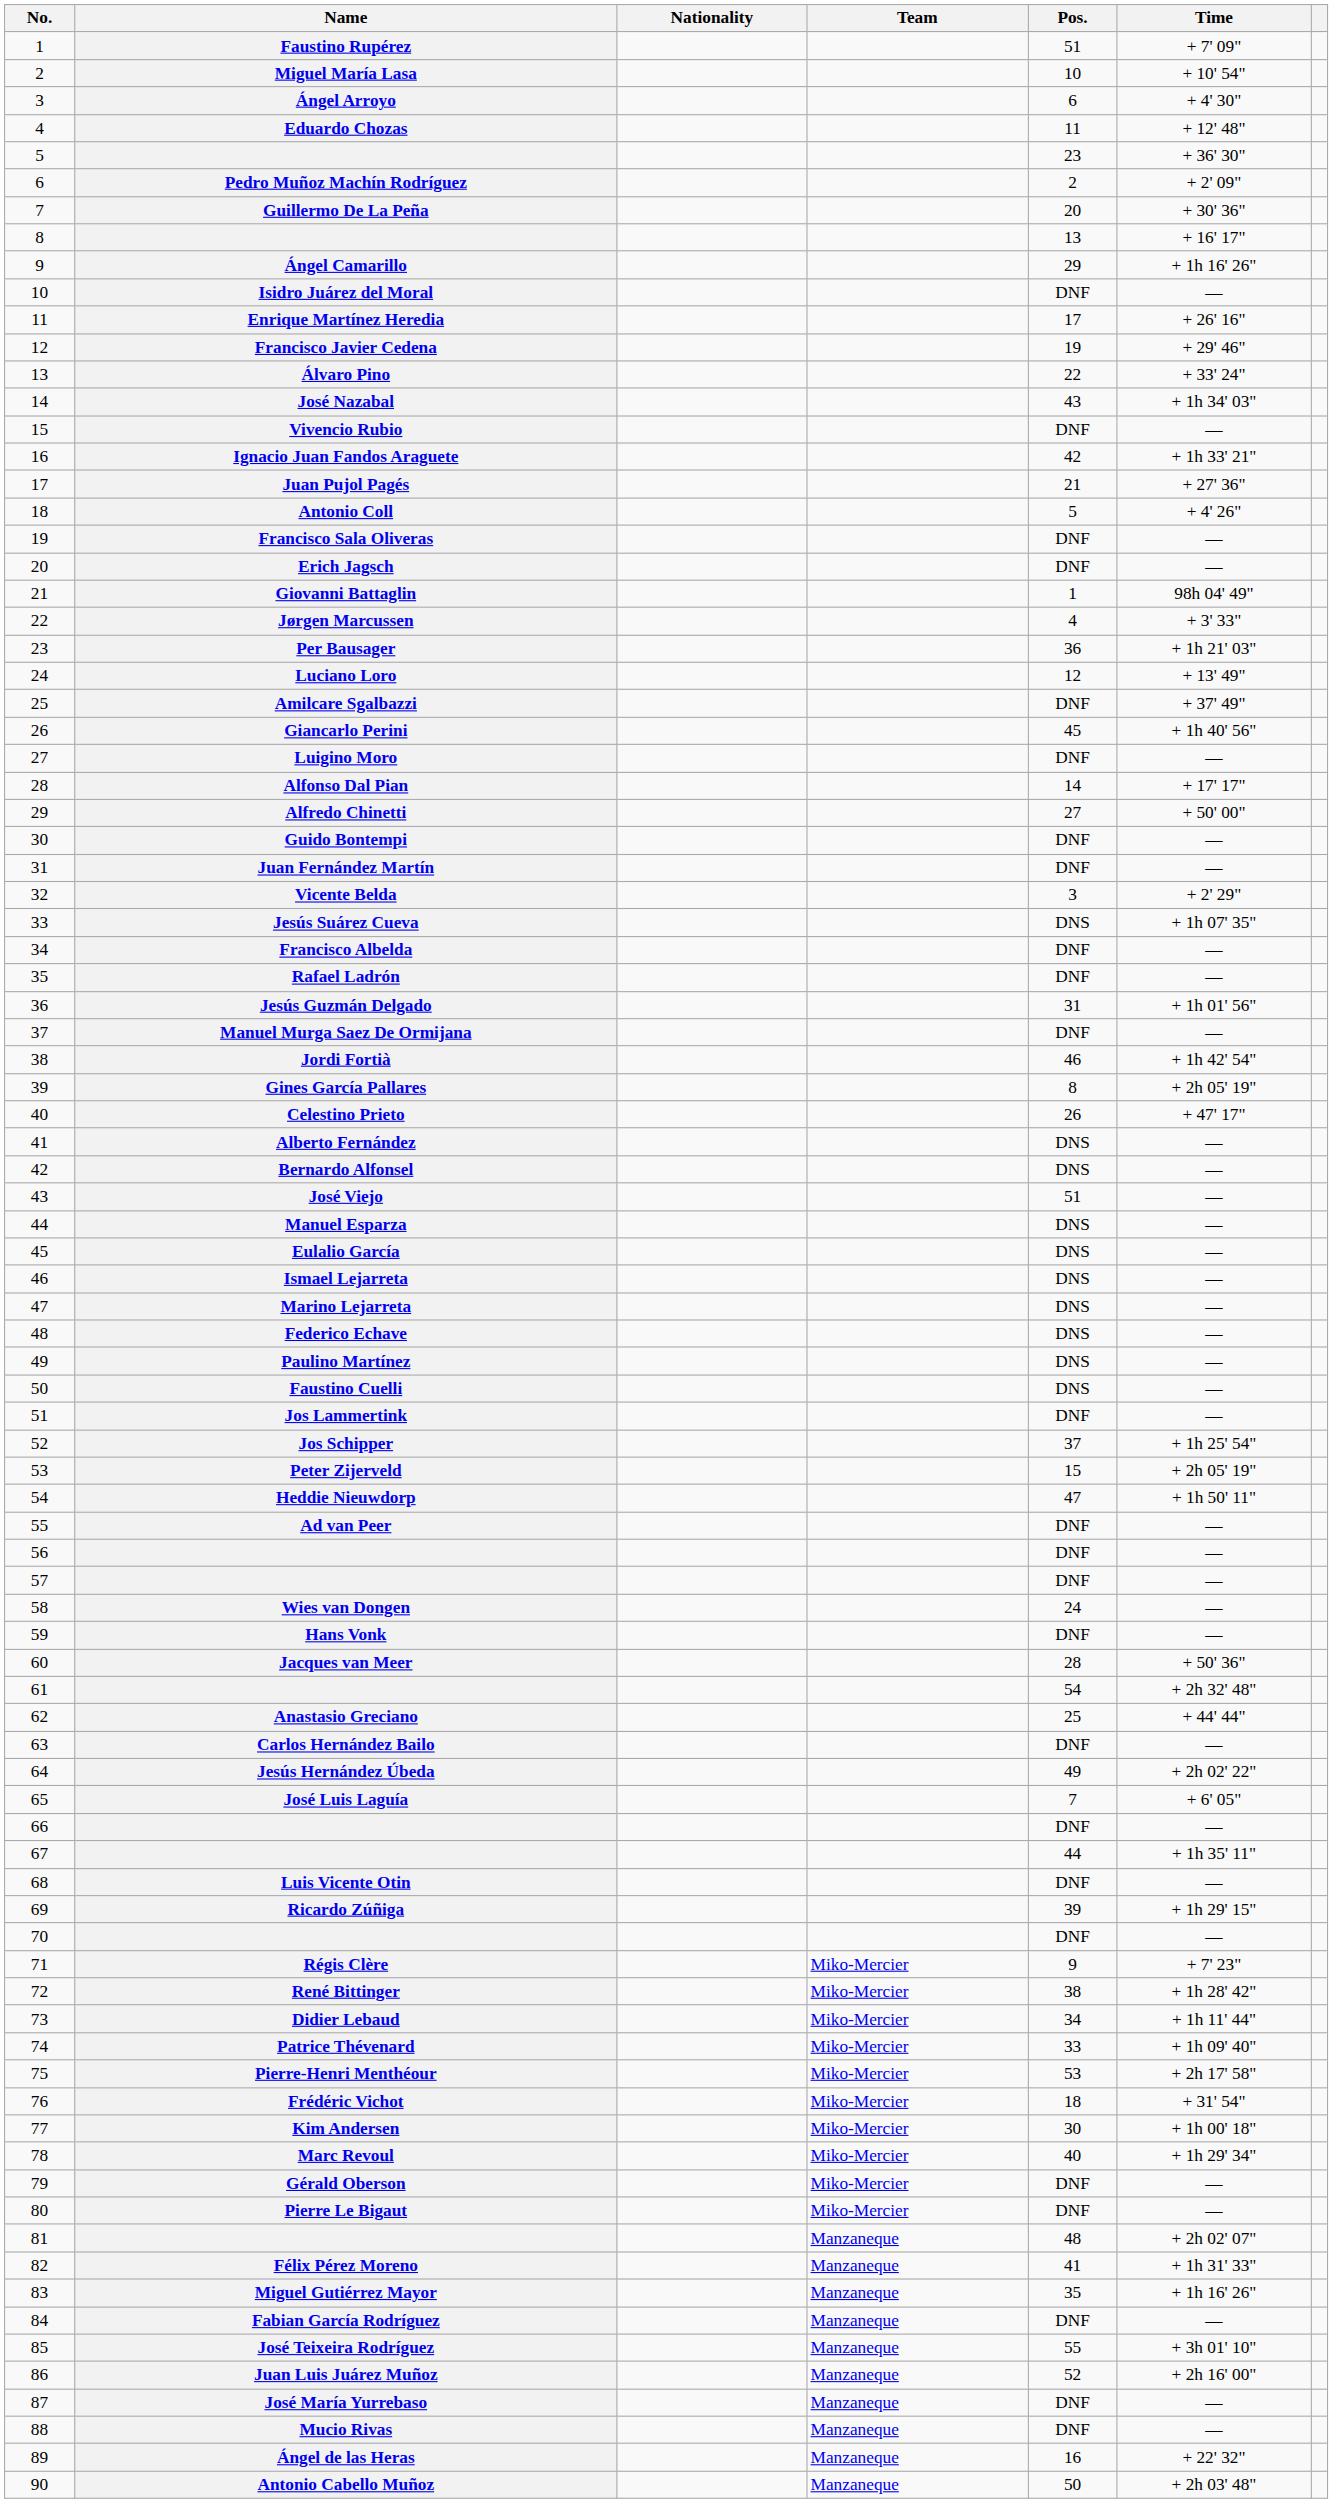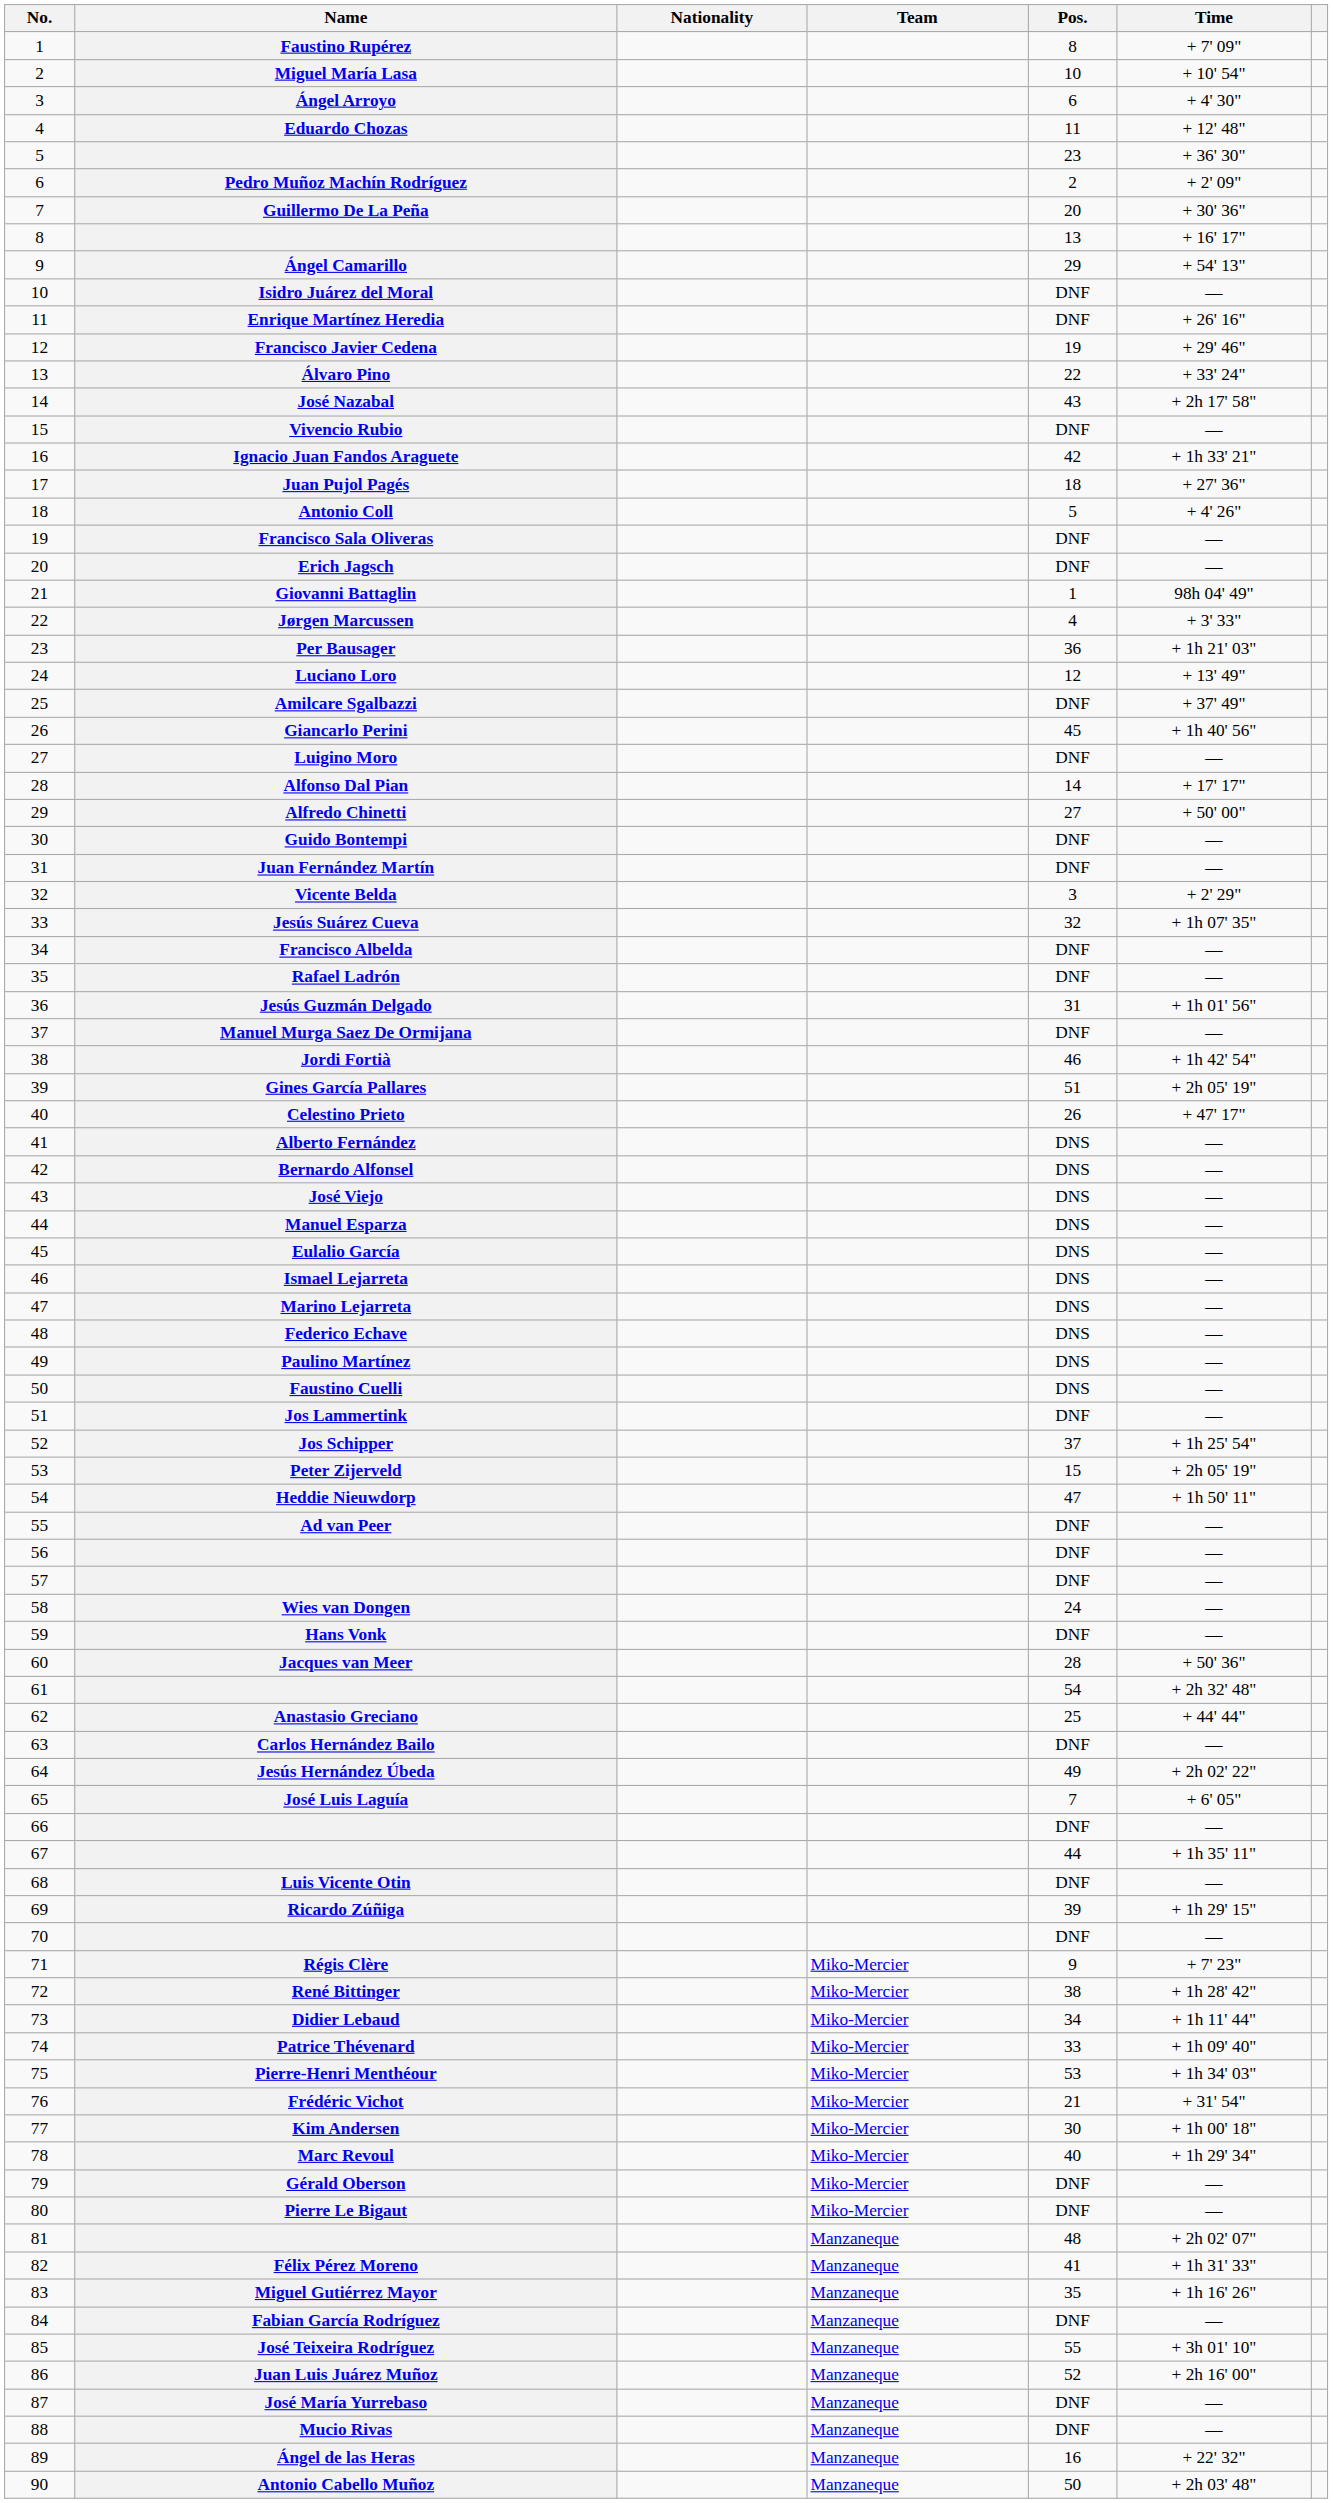Faustino Rupérez | Pos.: 51 -> 8
Ángel Camarillo | Time: + 1h 16' 26" -> + 54' 13"
Enrique Martínez Heredia | Pos.: 17 -> DNF
José Nazabal | Time: + 1h 34' 03" -> + 2h 17' 58"
Juan Pujol Pagés | Pos.: 21 -> 18
Jesús Suárez Cueva | Pos.: DNS -> 32
Gines García Pallares | Pos.: 8 -> 51
José Viejo | Pos.: 51 -> DNS
Pierre-Henri Menthéour | Time: + 2h 17' 58" -> + 1h 34' 03"
Frédéric Vichot | Pos.: 18 -> 21
